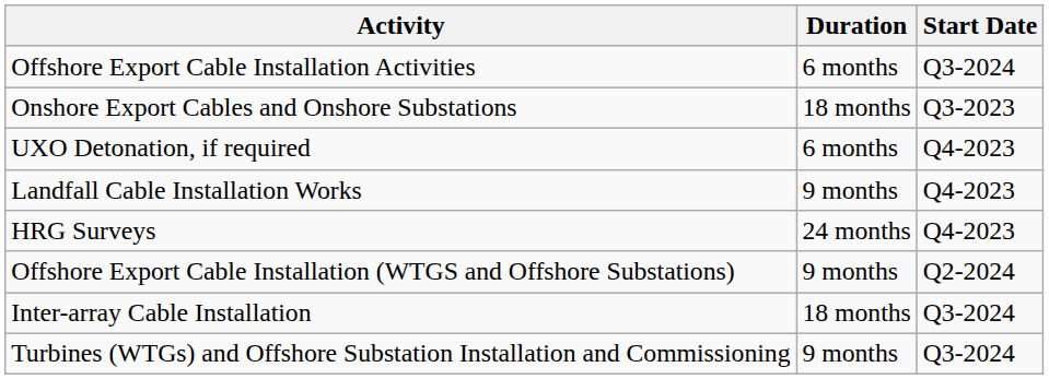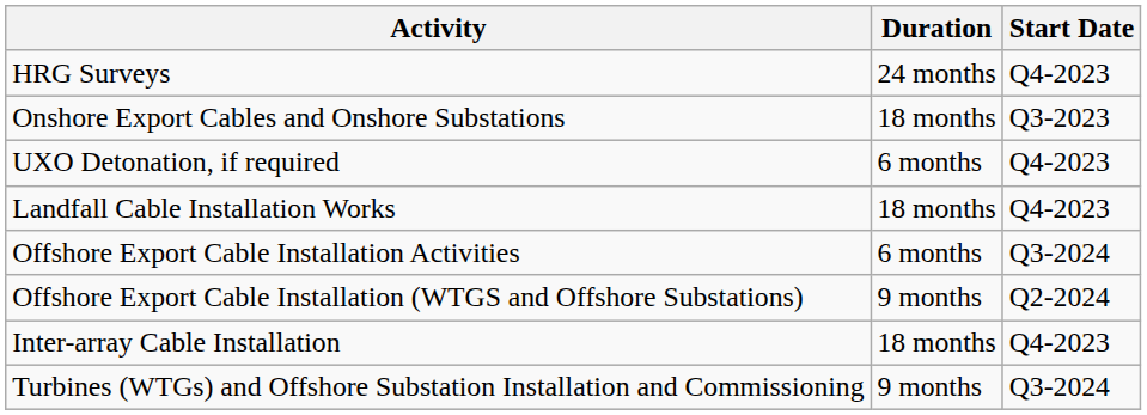rows swapped: HRG Surveys <-> Offshore Export Cable Installation Activities
Landfall Cable Installation Works | Duration: 9 months -> 18 months
Inter-array Cable Installation | Start Date: Q3-2024 -> Q4-2023
